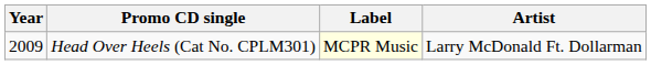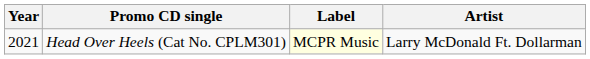Head Over Heels (Cat No. CPLM301) | Year: 2009 -> 2021
